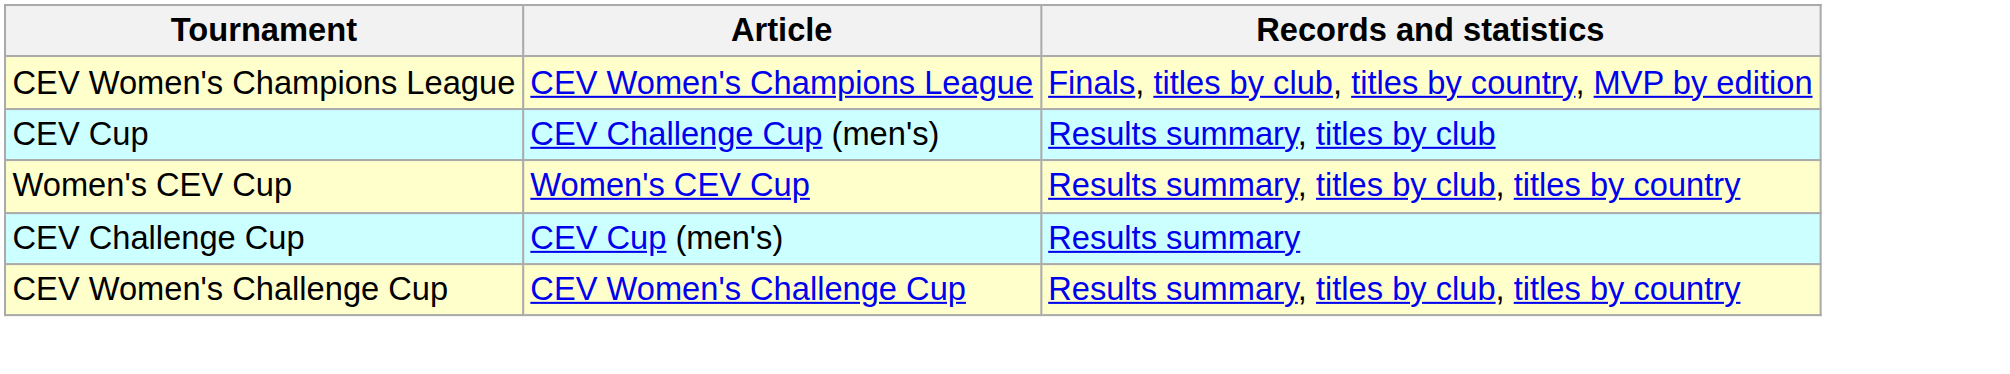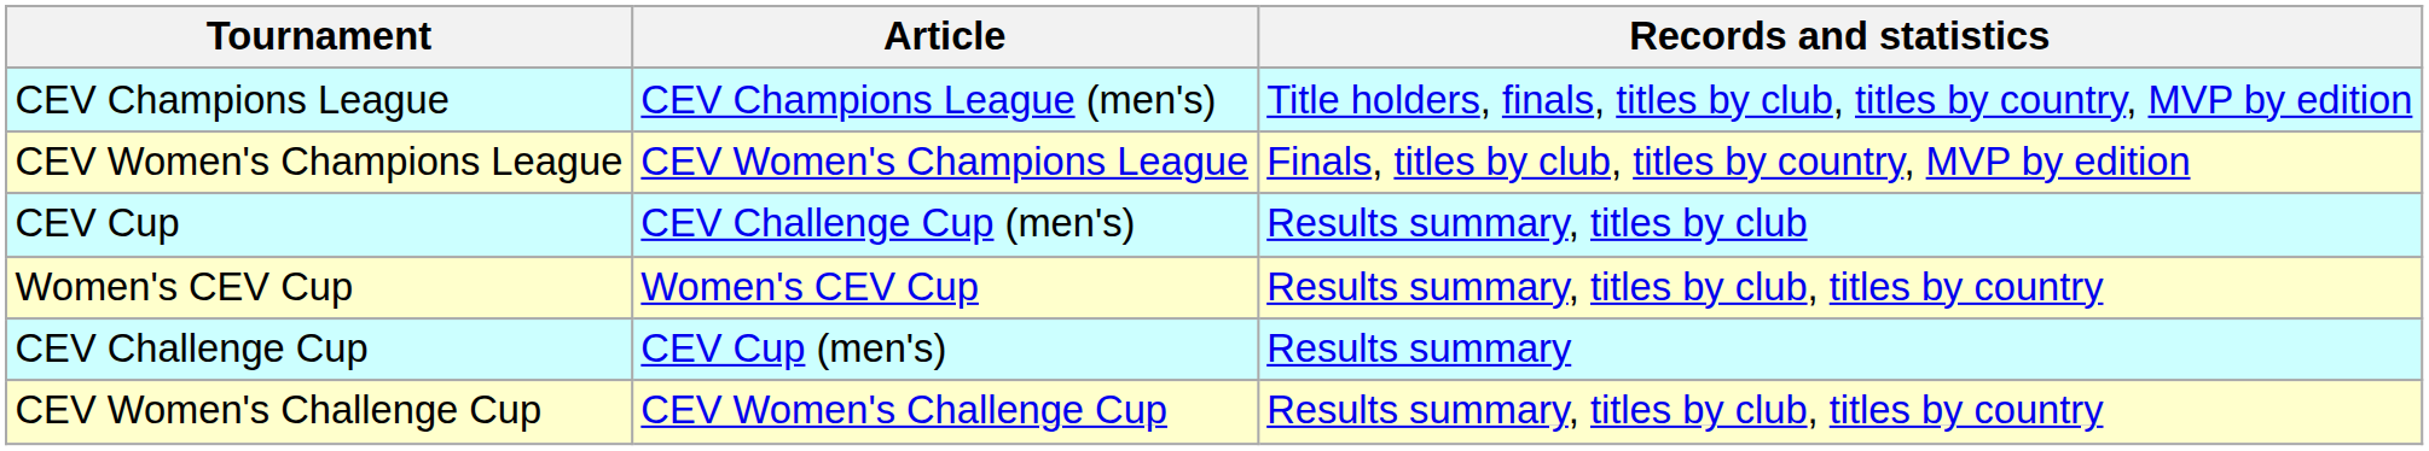+ row: CEV Champions League | CEV Champions League (men's) | Title holders, finals, titles by club, titles by country, MVP by edition
